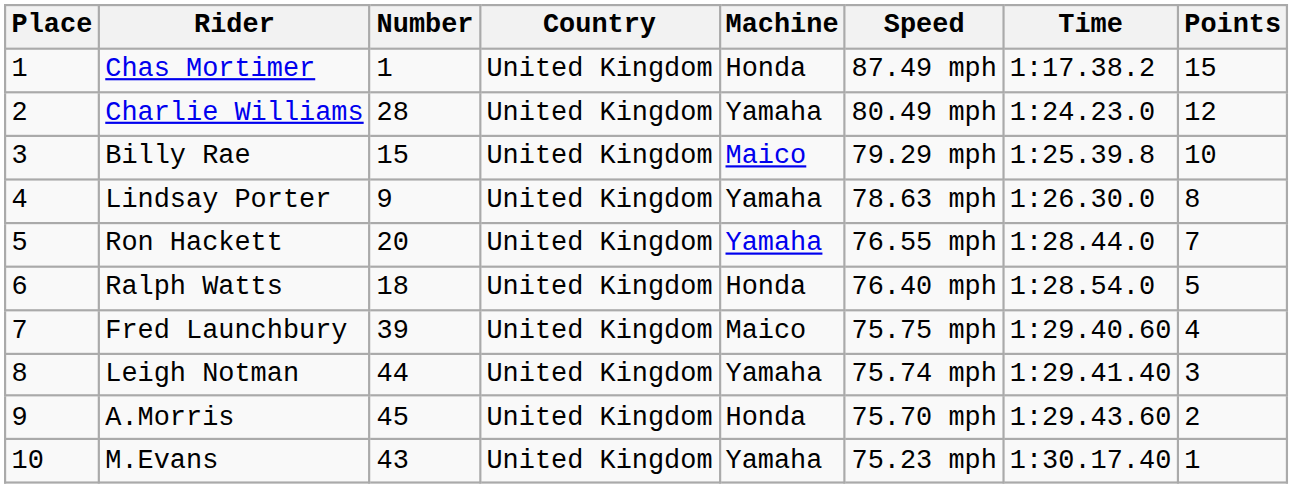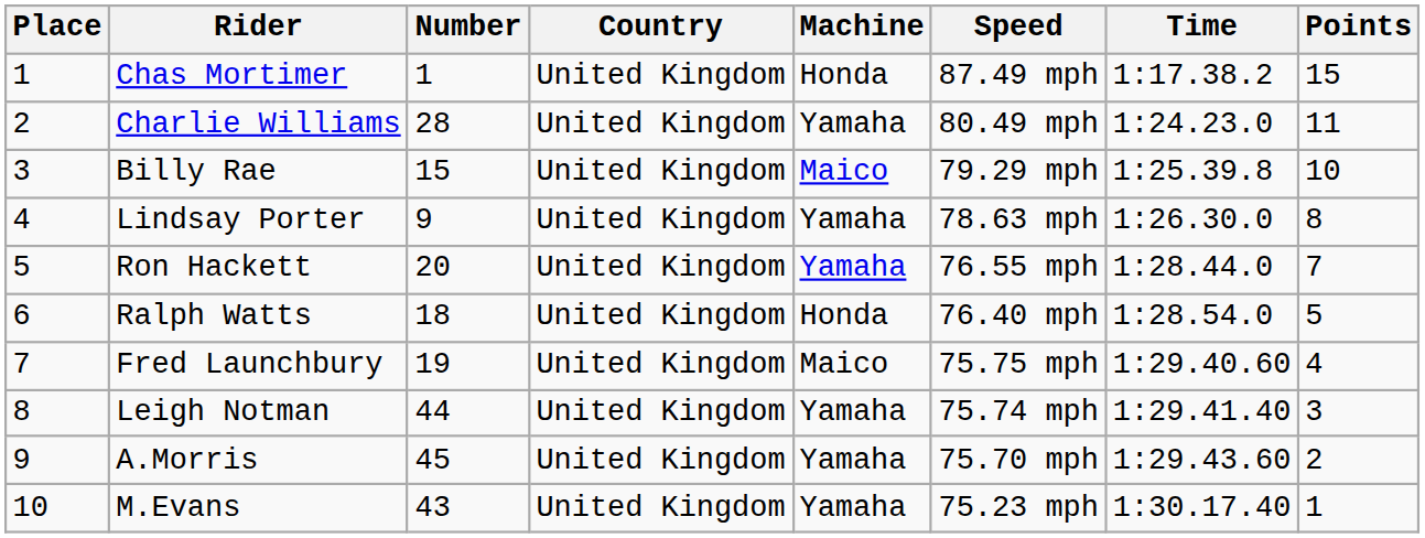Charlie Williams | Points: 12 -> 11
Fred Launchbury | Number: 39 -> 19
A.Morris | Machine: Honda -> Yamaha
